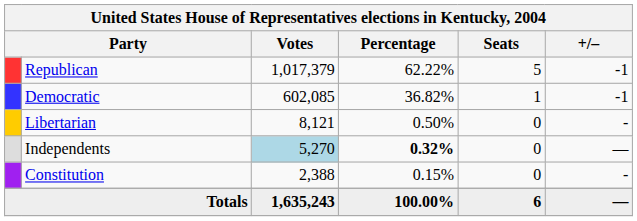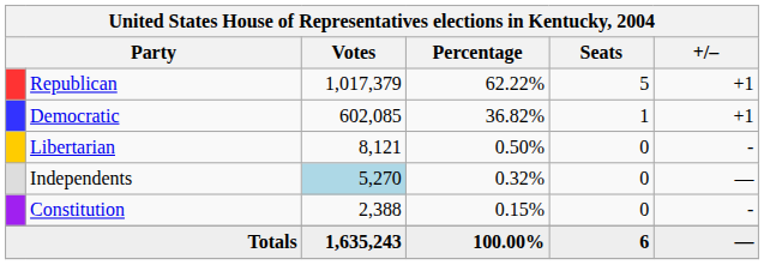Republican | +/–: -1 -> +1
Democratic | +/–: -1 -> +1
Independents | Percentage: bold -> normal
